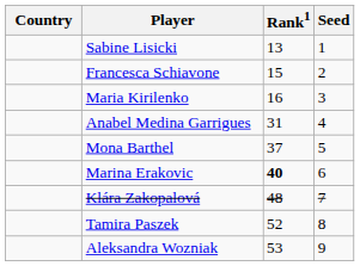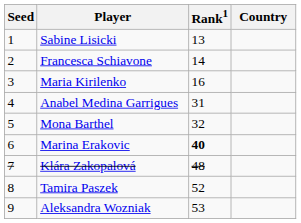columns swapped: Country <-> Seed
Francesca Schiavone | Rank1: 15 -> 14
Mona Barthel | Rank1: 37 -> 32
